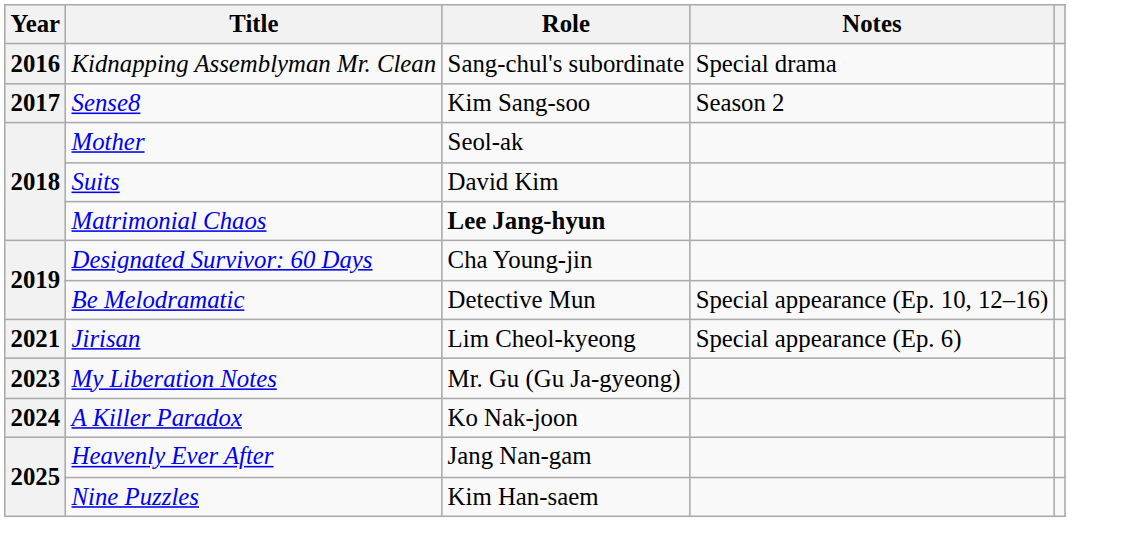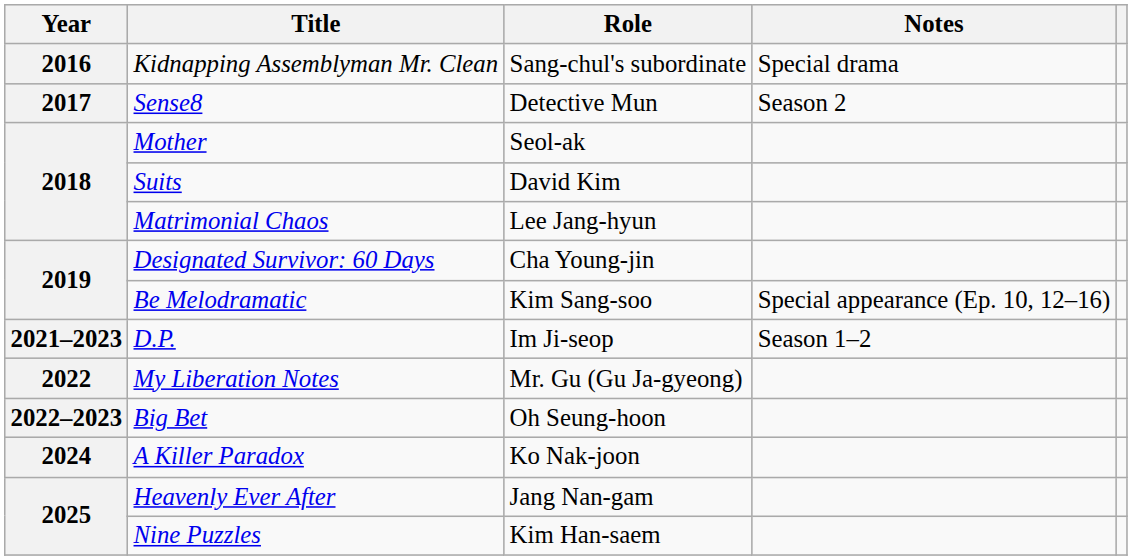Sense8 | Role: Kim Sang-soo -> Detective Mun
Matrimonial Chaos | Role: bold -> normal
Be Melodramatic | Role: Detective Mun -> Kim Sang-soo
+ row: 2021–2023 | D.P. | Im Ji-seop | Season 1–2
- row: 2021 | Jirisan | Lim Cheol-kyeong | Special appearance (Ep. 6)
My Liberation Notes | Year: 2023 -> 2022
+ row: 2022–2023 | Big Bet | Oh Seung-hoon
